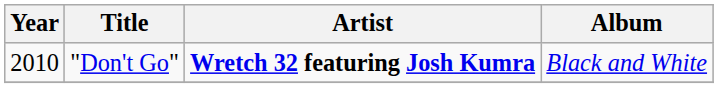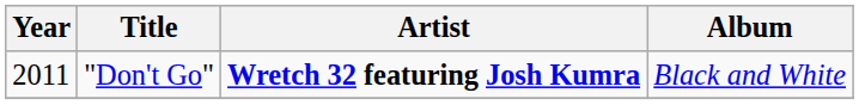"Don't Go" | Year: 2010 -> 2011
